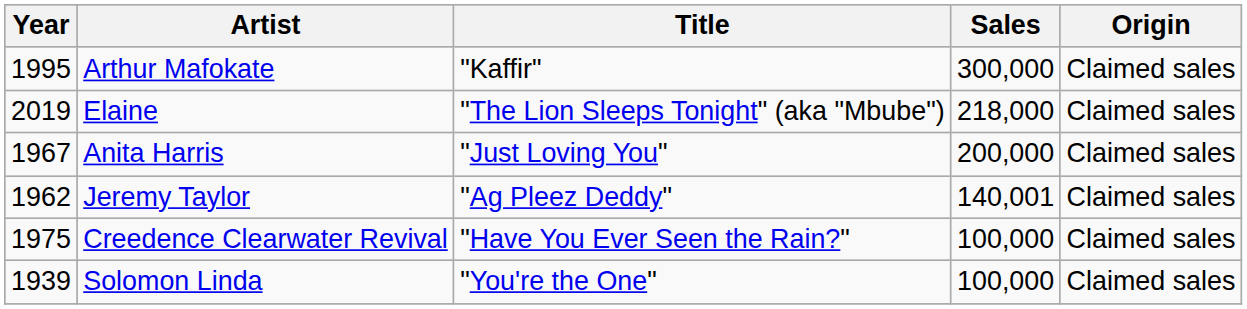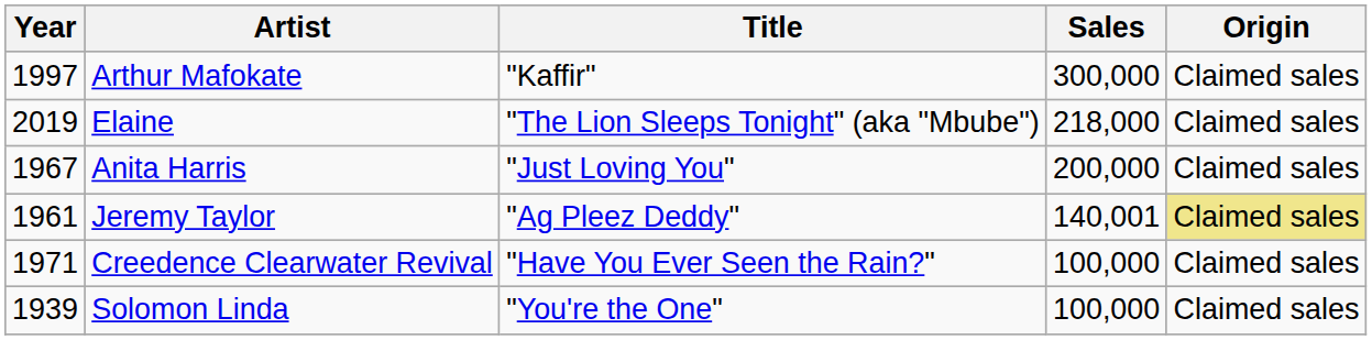Arthur Mafokate | Year: 1995 -> 1997
Jeremy Taylor | Year: 1962 -> 1961
Jeremy Taylor | Origin: no background -> khaki background
Creedence Clearwater Revival | Year: 1975 -> 1971
